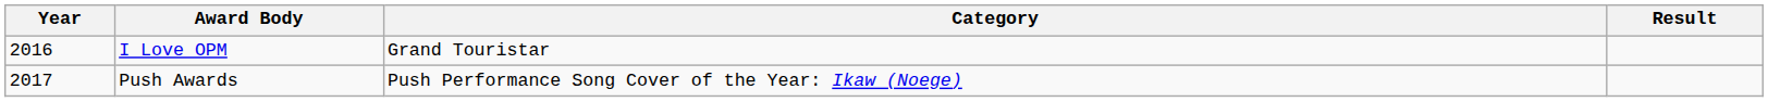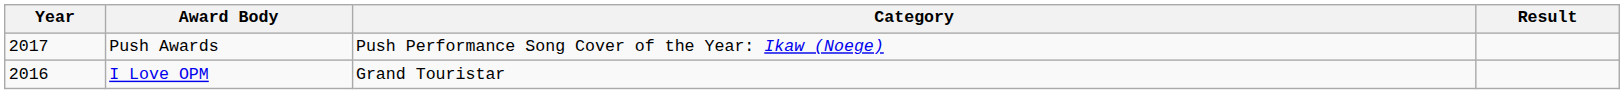rows swapped: I Love OPM <-> Push Awards
